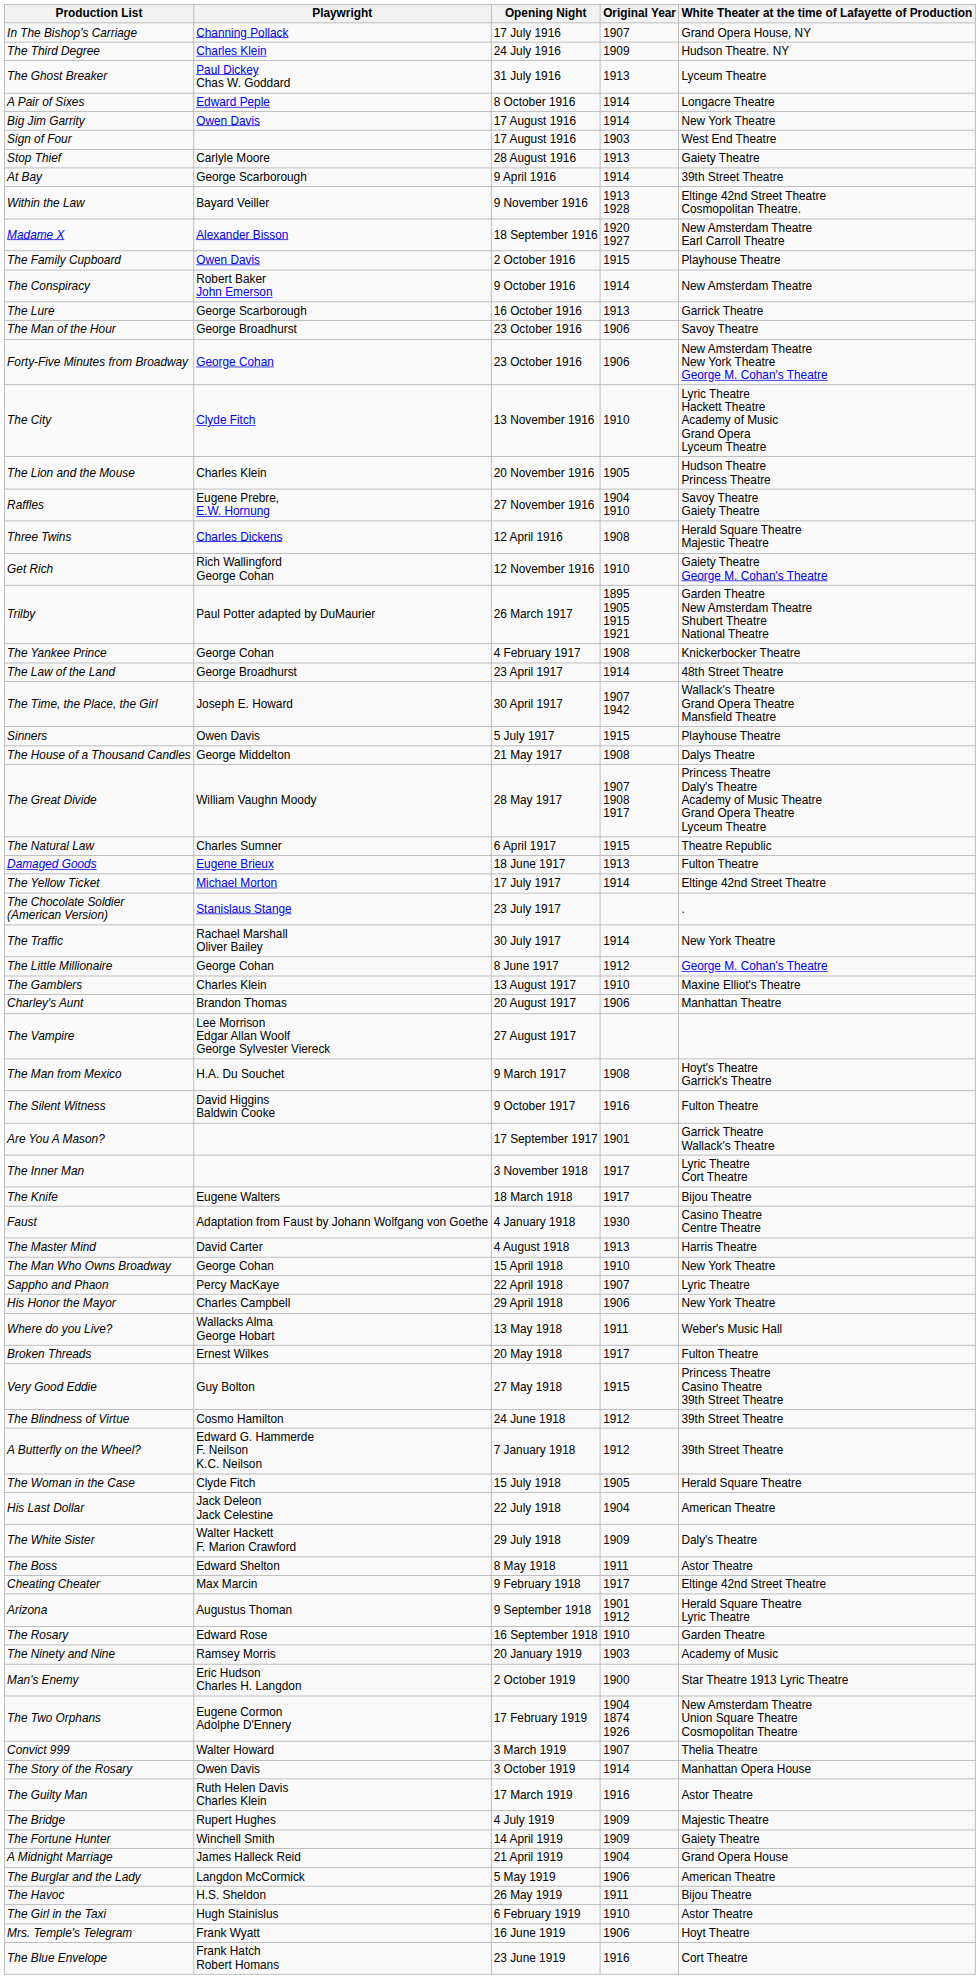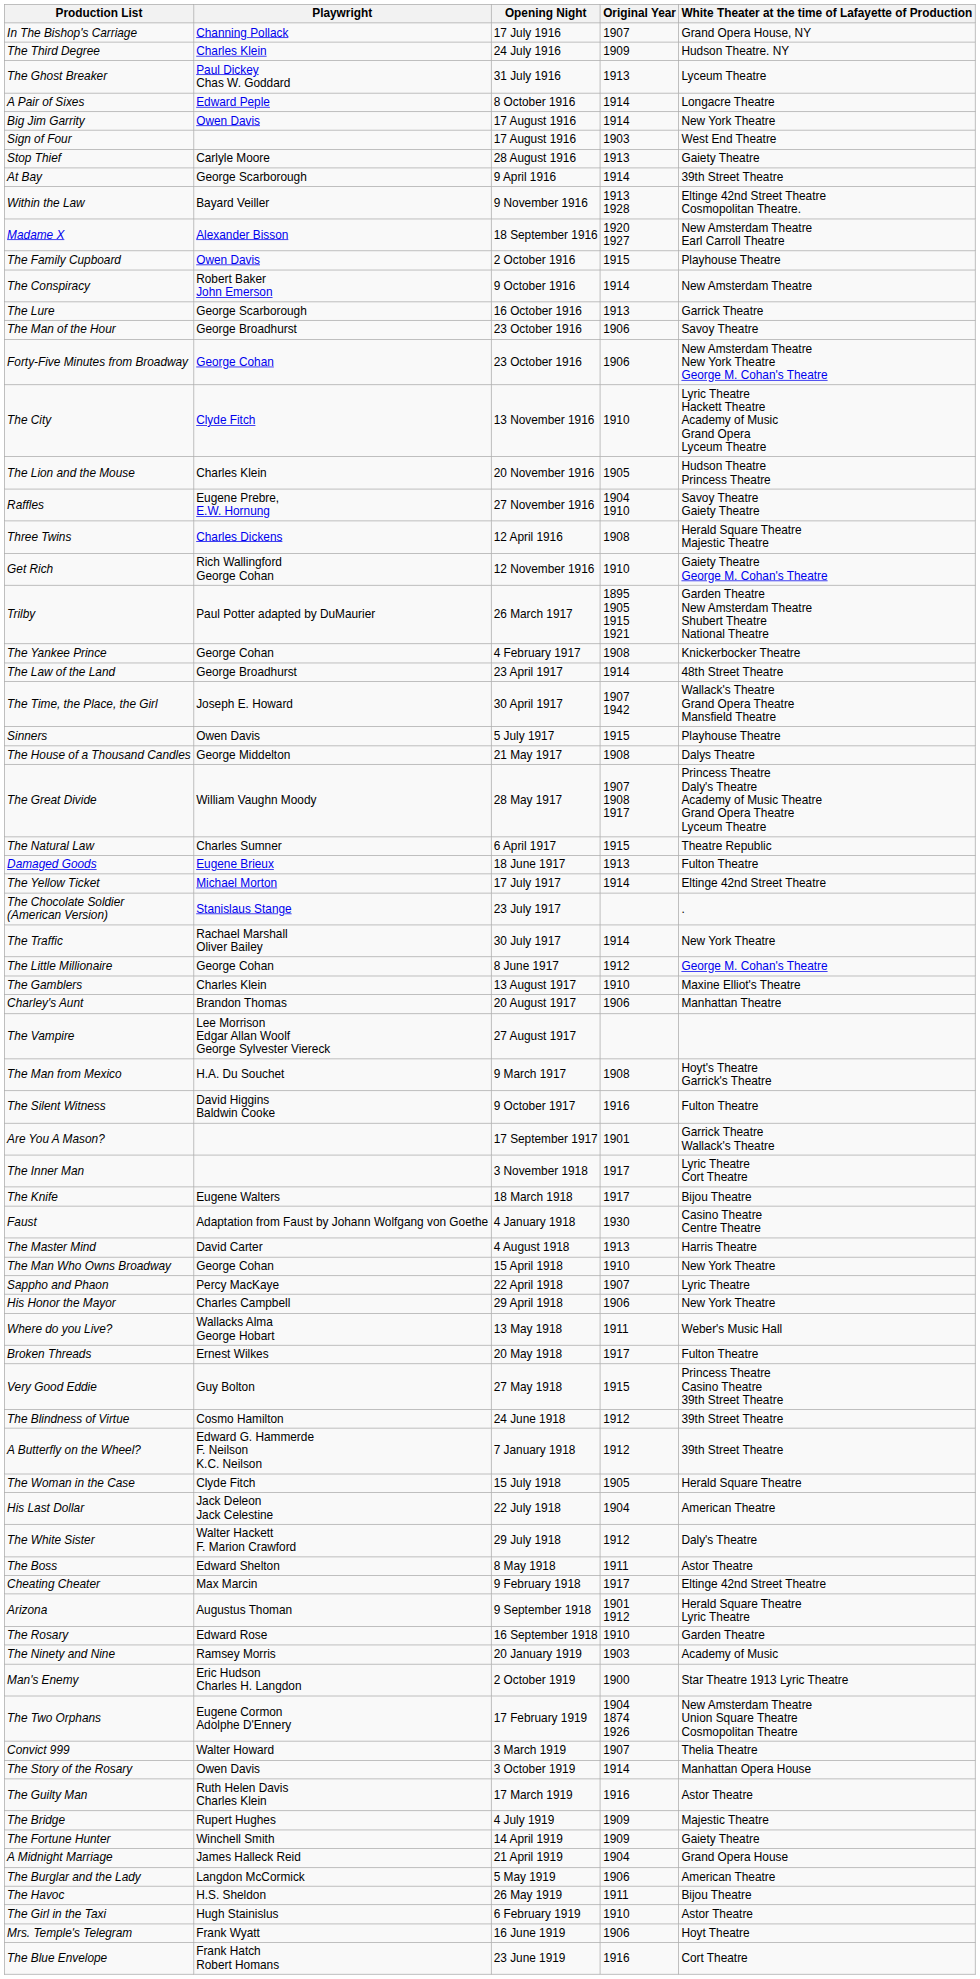The White Sister | Original Year: 1909 -> 1912
